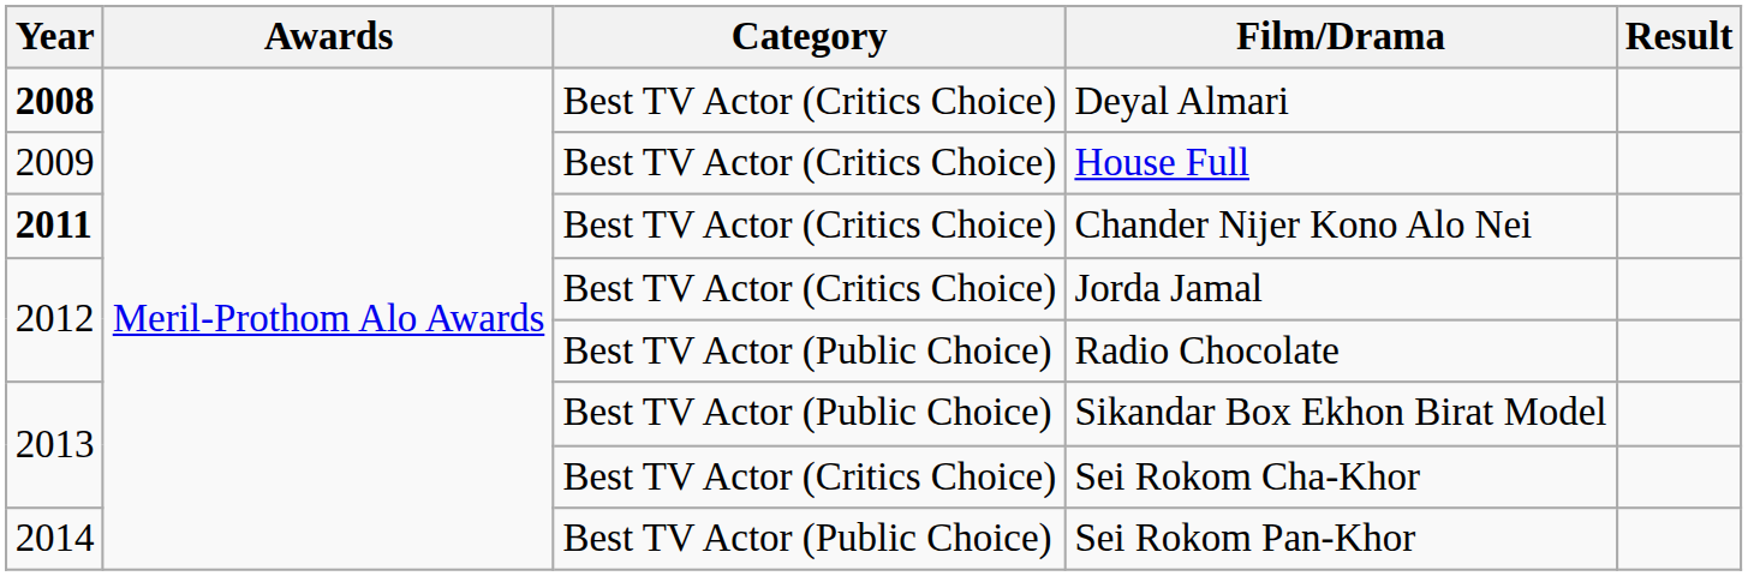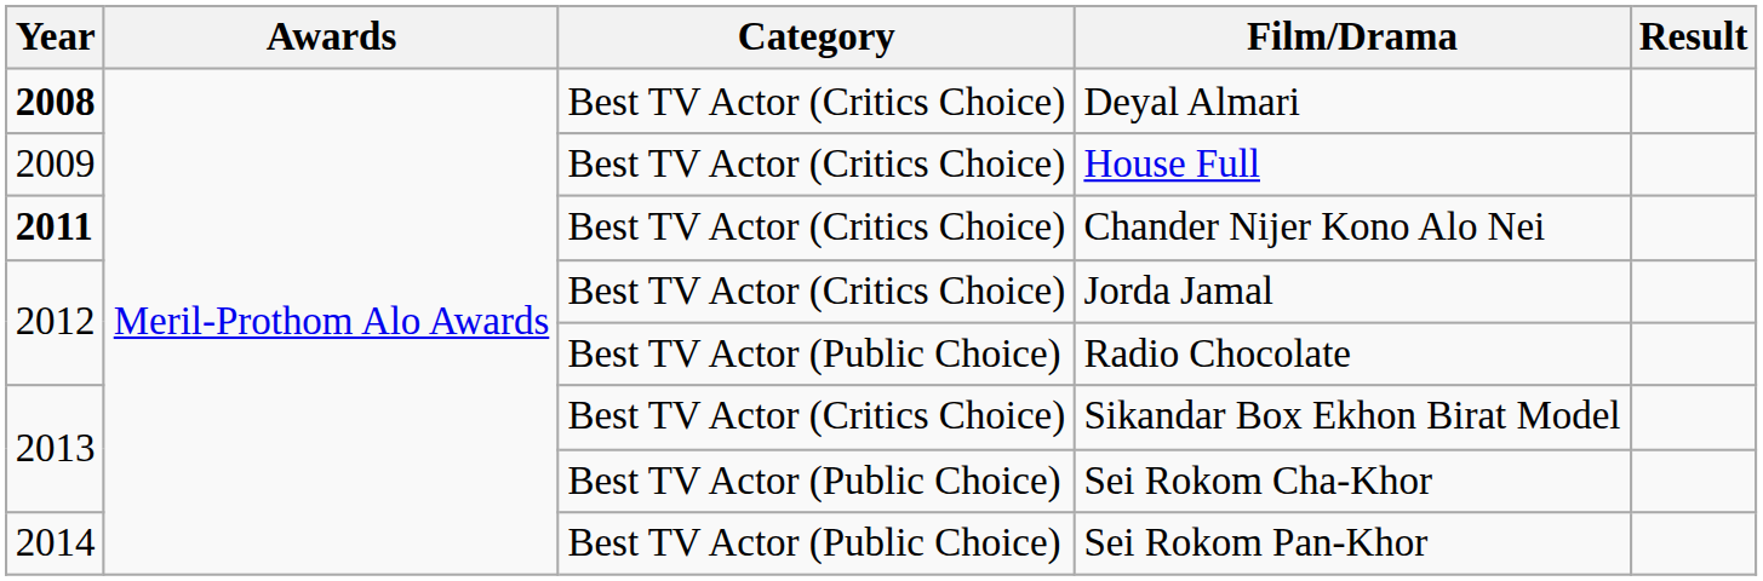Sikandar Box Ekhon Birat Model | Category: Best TV Actor (Public Choice) -> Best TV Actor (Critics Choice)
Sei Rokom Cha-Khor | Category: Best TV Actor (Critics Choice) -> Best TV Actor (Public Choice)
